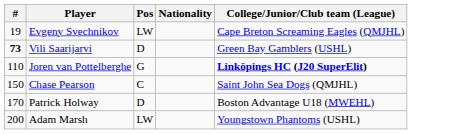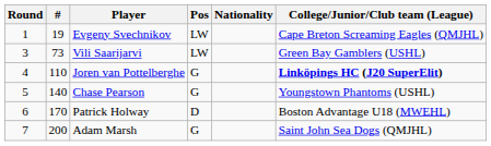+ column: Round | 1 | 3 | 4 | 5 | 6 | 7
Vili Saarijarvi | #: bold -> normal
Vili Saarijarvi | Pos: D -> LW
Chase Pearson | #: 150 -> 140
Chase Pearson | Pos: C -> G
Chase Pearson | College/Junior/Club team (League): Saint John Sea Dogs (QMJHL) -> Youngstown Phantoms (USHL)
Adam Marsh | Pos: LW -> G
Adam Marsh | College/Junior/Club team (League): Youngstown Phantoms (USHL) -> Saint John Sea Dogs (QMJHL)
